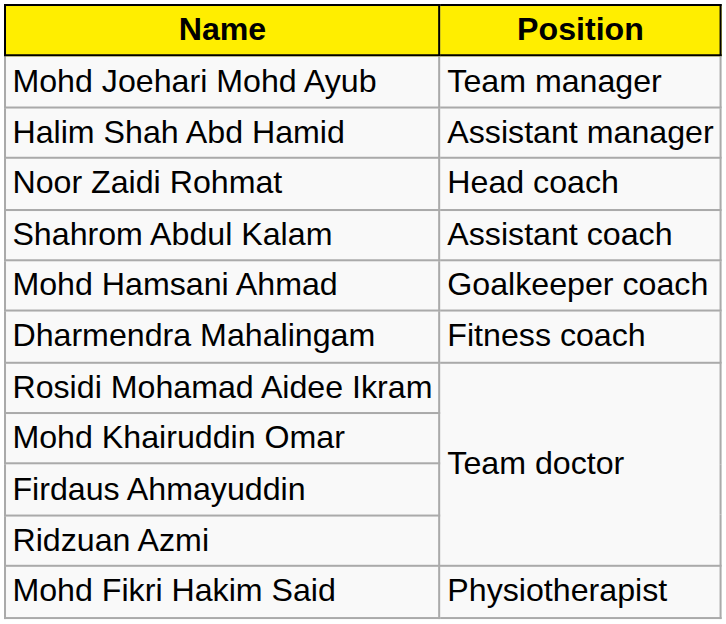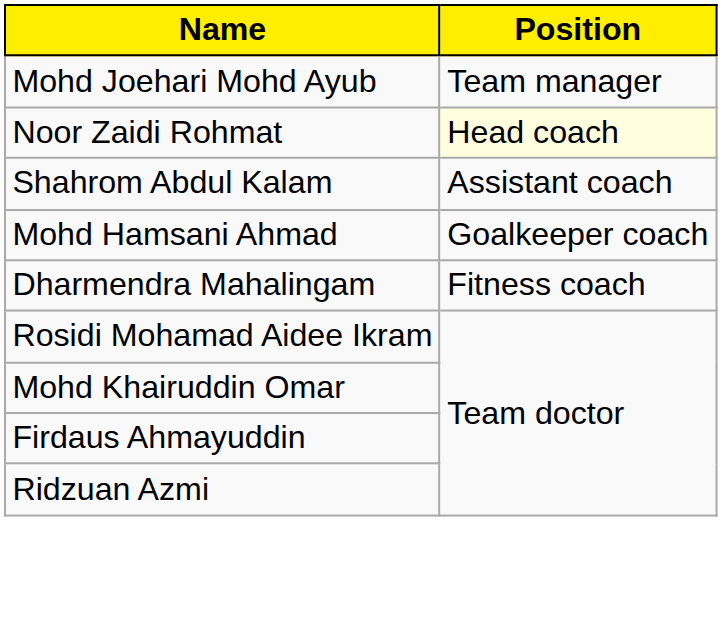- row: Halim Shah Abd Hamid | Assistant manager
Noor Zaidi Rohmat | Position: no background -> lightyellow background
- row: Mohd Fikri Hakim Said | Physiotherapist
